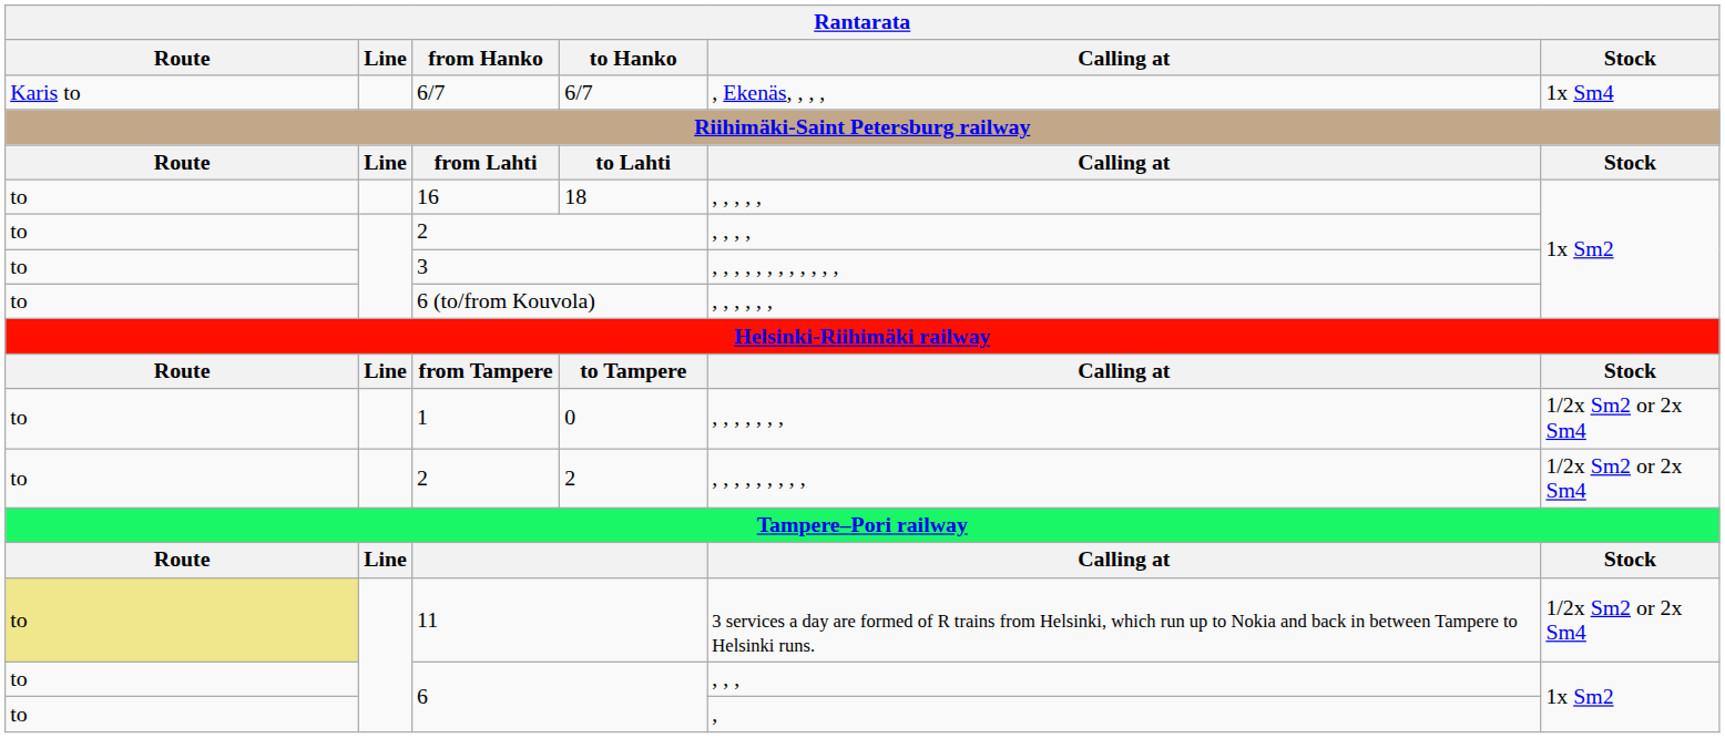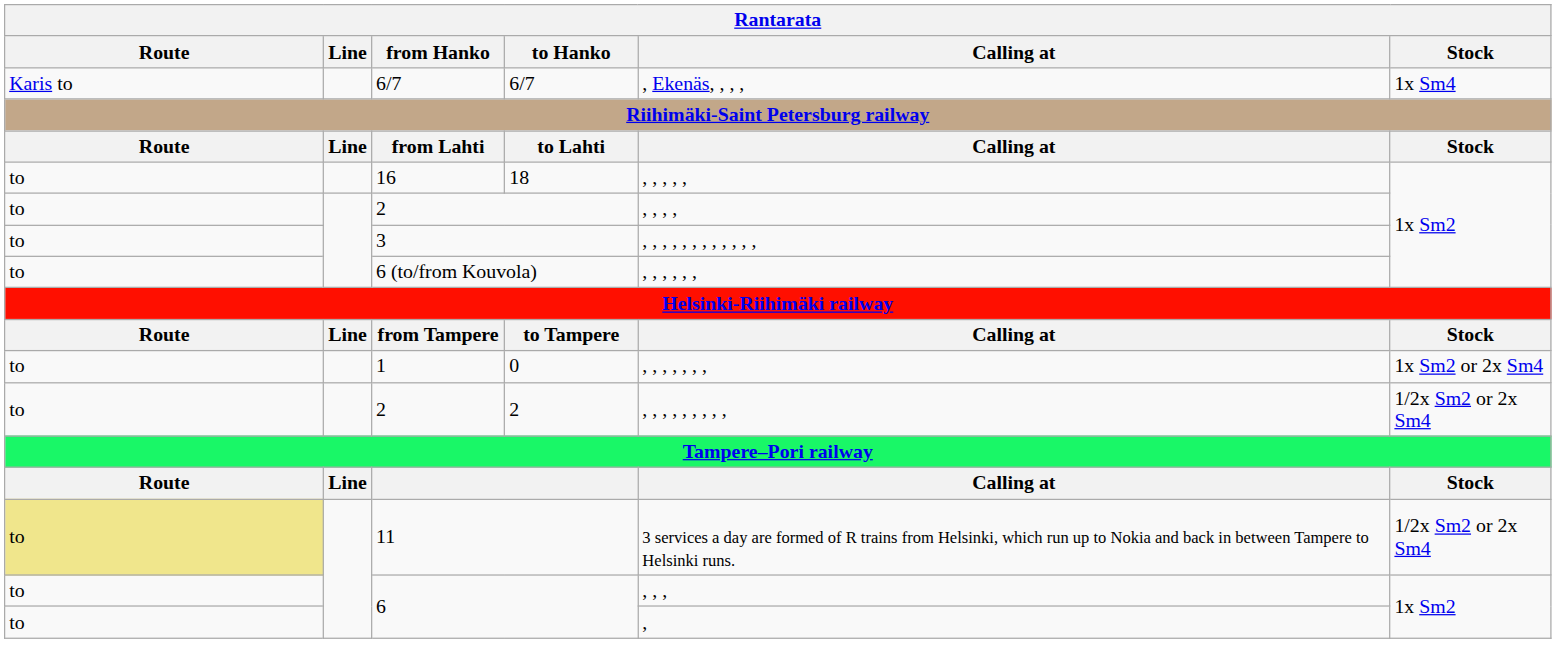1 | Stock: 1/2x Sm2 or 2x Sm4 -> 1x Sm2 or 2x Sm4
